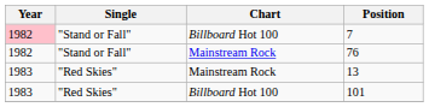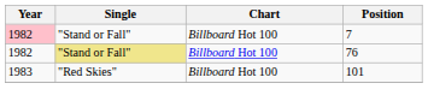76 | Single: no background -> khaki background
76 | Chart: Mainstream Rock -> Billboard Hot 100
- row: 1983 | "Red Skies" | Mainstream Rock | 13
